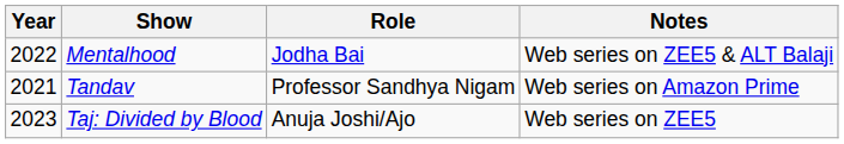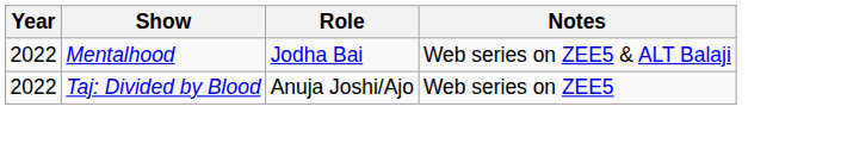- row: 2021 | Tandav | Professor Sandhya Nigam | Web series on Amazon Prime
Taj: Divided by Blood | Year: 2023 -> 2022
